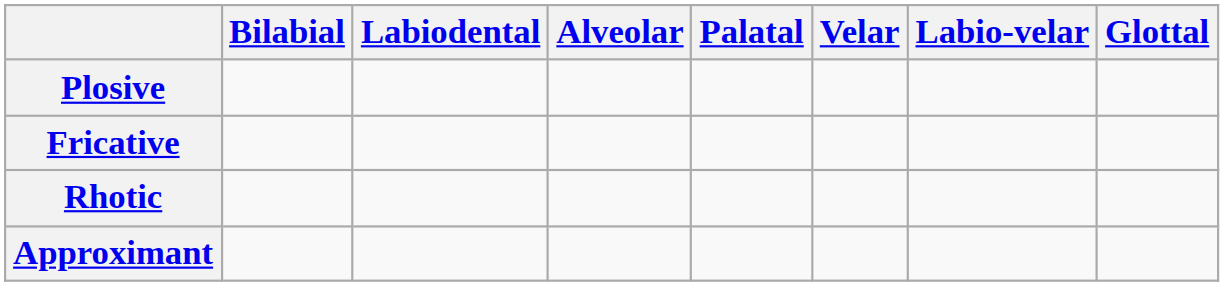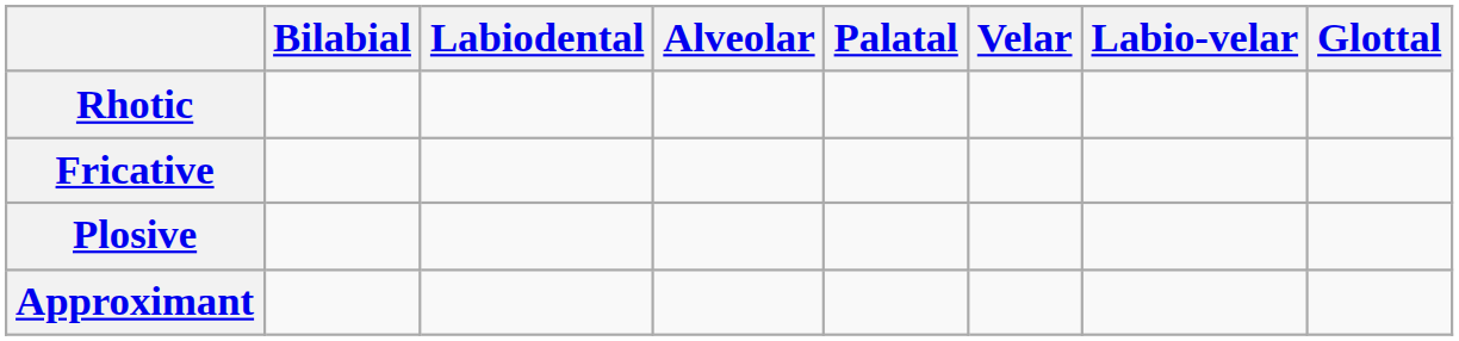rows swapped: Plosive <-> Rhotic
